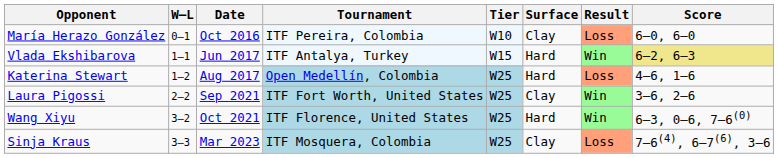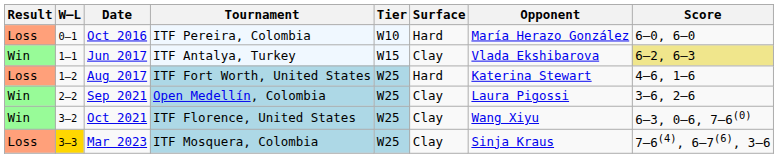columns swapped: Result <-> Opponent
Oct 2016 | Surface: Clay -> Hard
Jun 2017 | Surface: Hard -> Clay
Aug 2017 | Tournament: Open Medellín, Colombia -> ITF Fort Worth, United States
Sep 2021 | Tournament: ITF Fort Worth, United States -> Open Medellín, Colombia
Oct 2021 | Surface: Hard -> Clay
Mar 2023 | W–L: no background -> gold background
